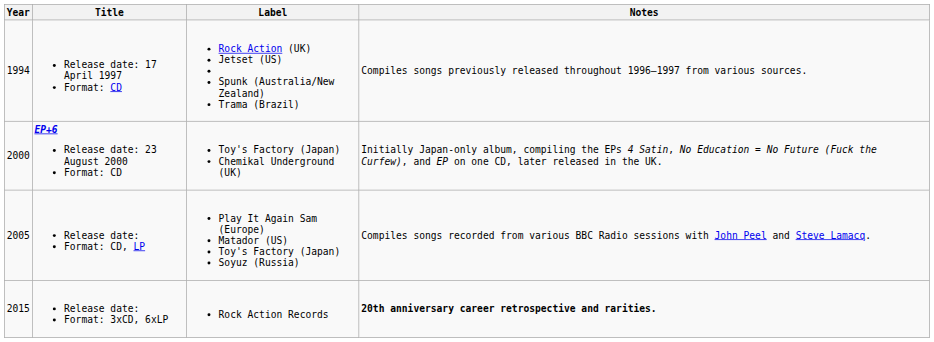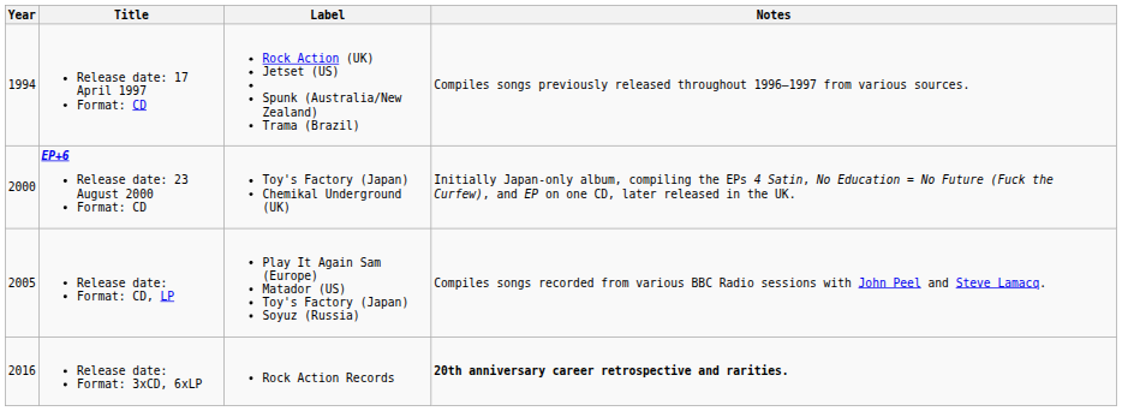Release date: Format: 3xCD, 6xLP | Year: 2015 -> 2016
